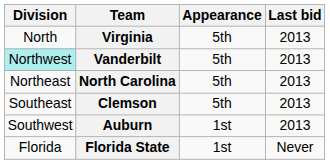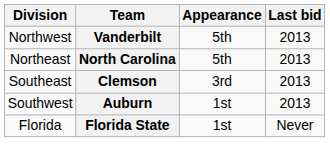- row: North | Virginia | 5th | 2013
Vanderbilt | Division: paleturquoise background -> no background
Clemson | Appearance: 5th -> 3rd
